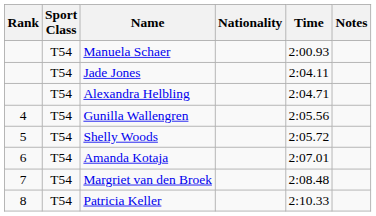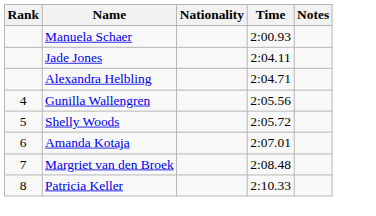- column: Sport Class | T54 | T54 | T54 | T54 | T54 | T54 | T54 | T54
